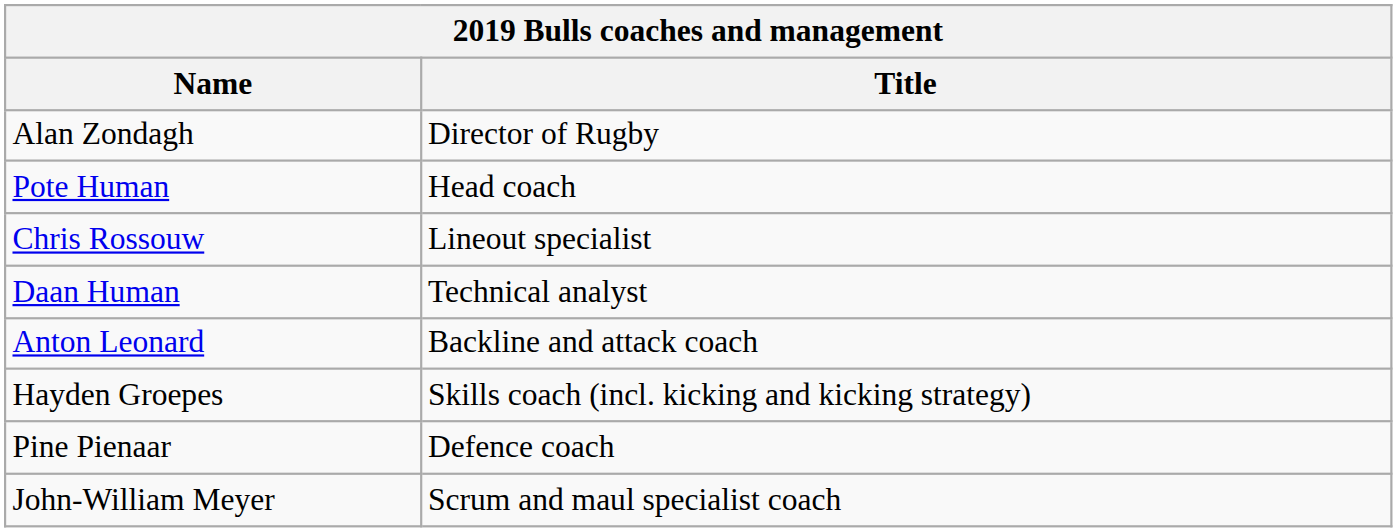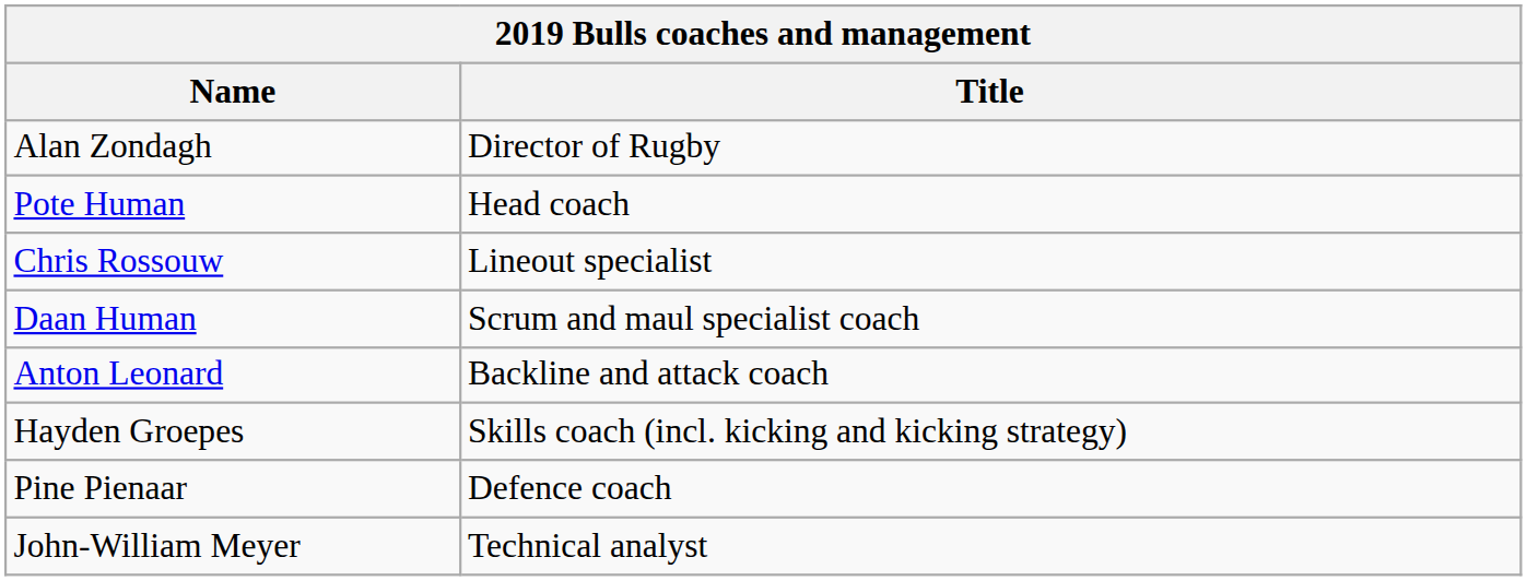Daan Human | Title: Technical analyst -> Scrum and maul specialist coach
John-William Meyer | Title: Scrum and maul specialist coach -> Technical analyst
